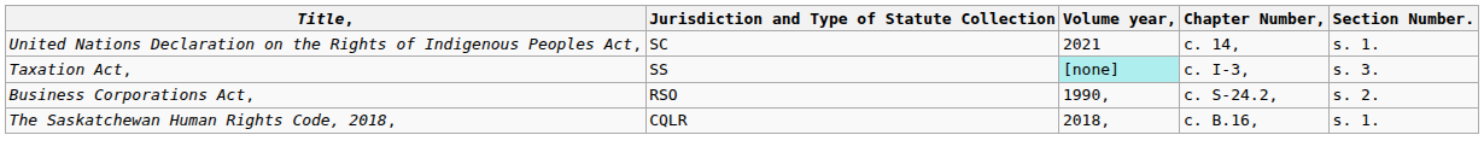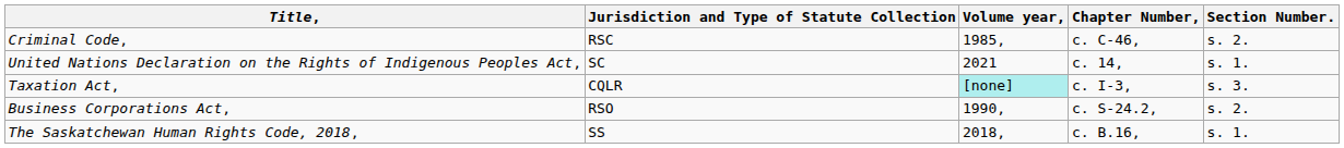+ row: Criminal Code, | RSC | 1985, | c. C-46, | s. 2.
Taxation Act, | Jurisdiction and Type of Statute Collection: SS -> CQLR
The Saskatchewan Human Rights Code, 2018, | Jurisdiction and Type of Statute Collection: CQLR -> SS
